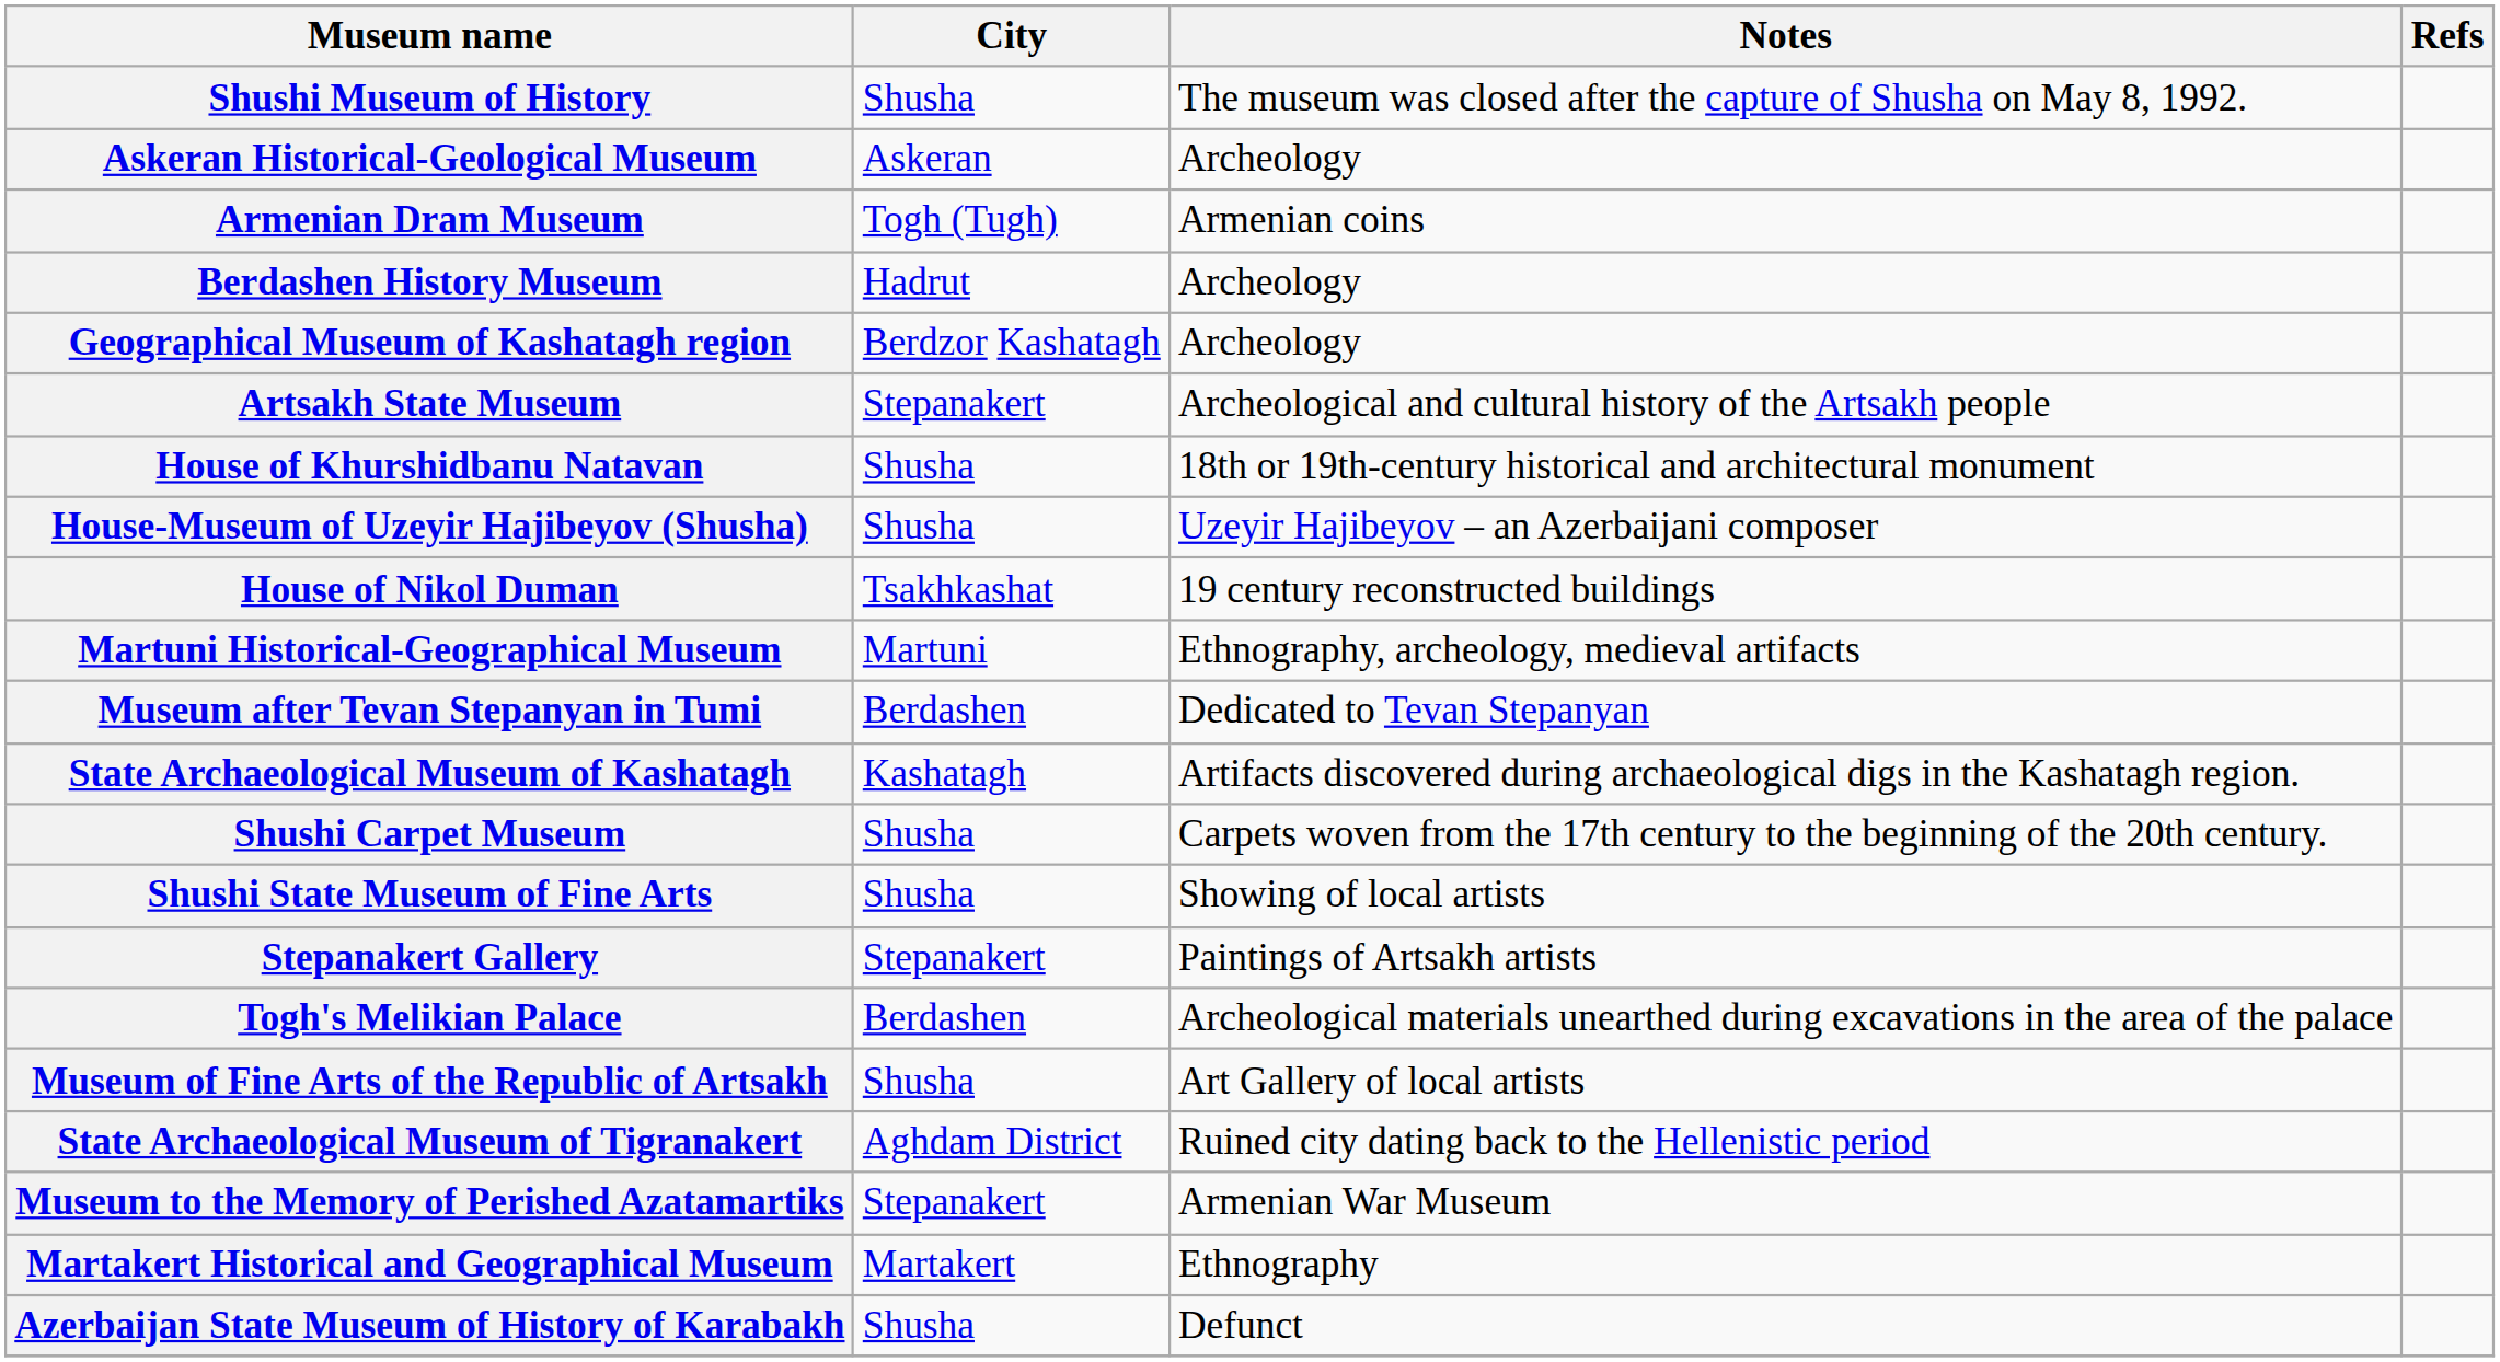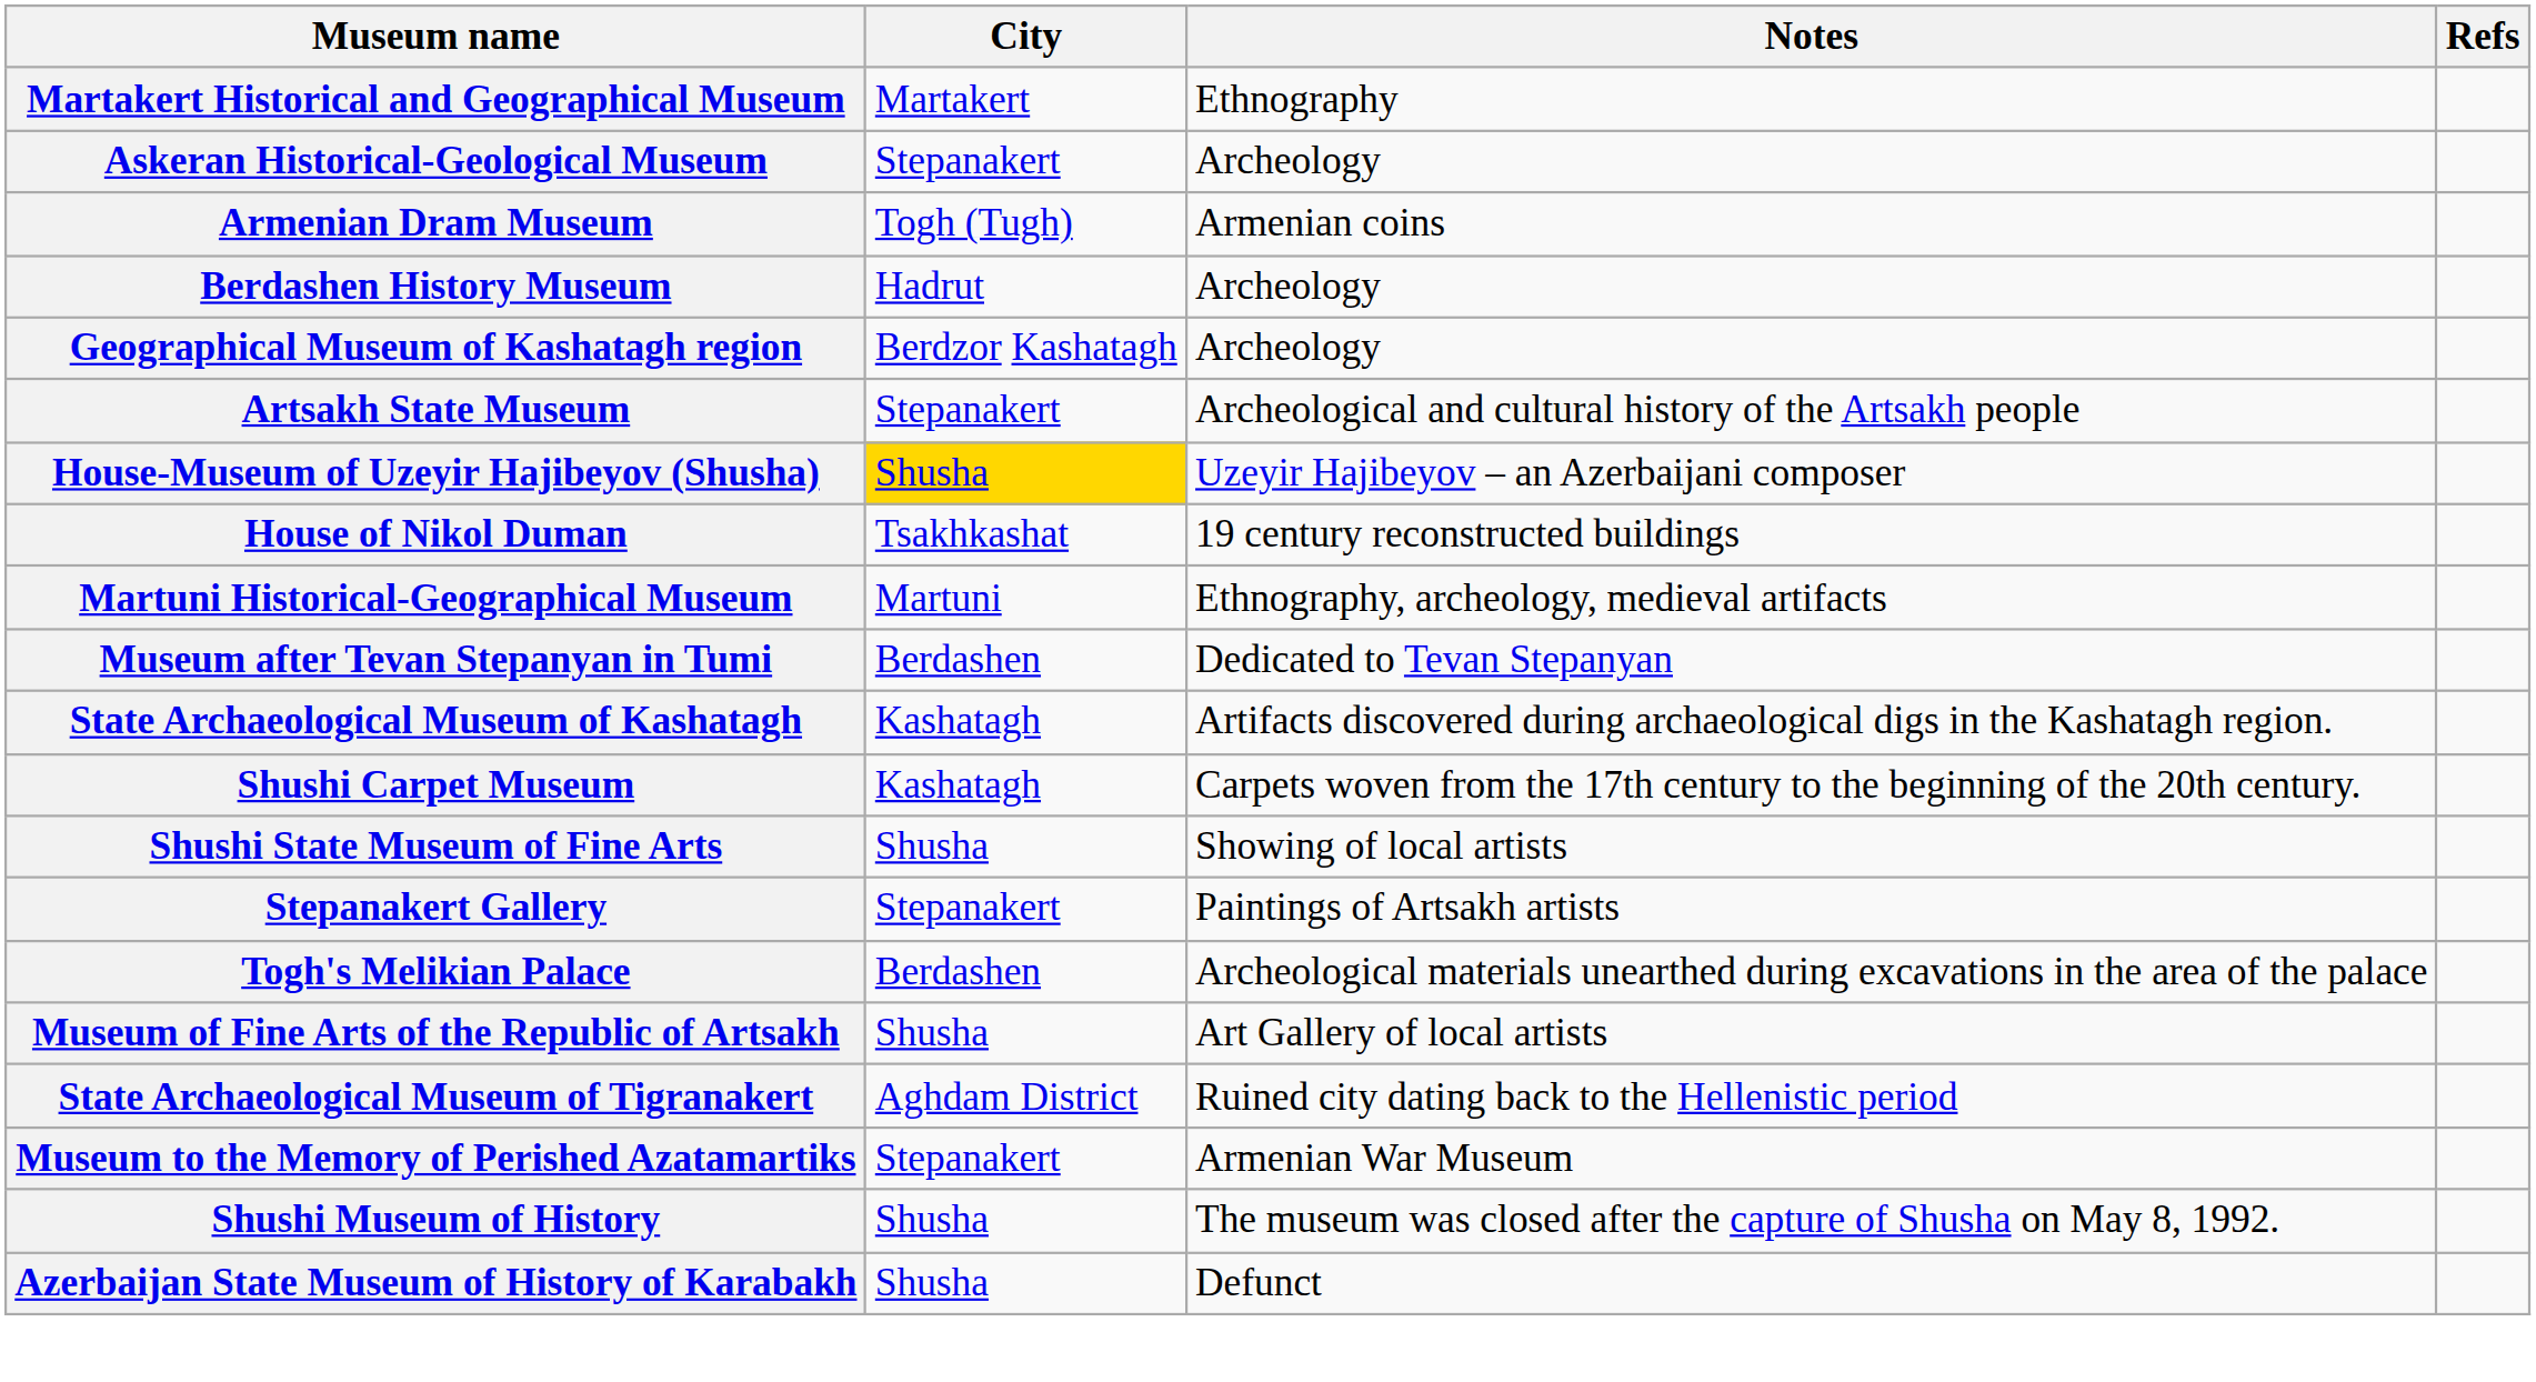rows swapped: Martakert Historical and Geographical Museum <-> Shushi Museum of History
Askeran Historical-Geological Museum | City: Askeran -> Stepanakert
- row: House of Khurshidbanu Natavan | Shusha | 18th or 19th-century historical and architectural monument
House-Museum of Uzeyir Hajibeyov (Shusha) | City: no background -> gold background
Shushi Carpet Museum | City: Shusha -> Kashatagh
